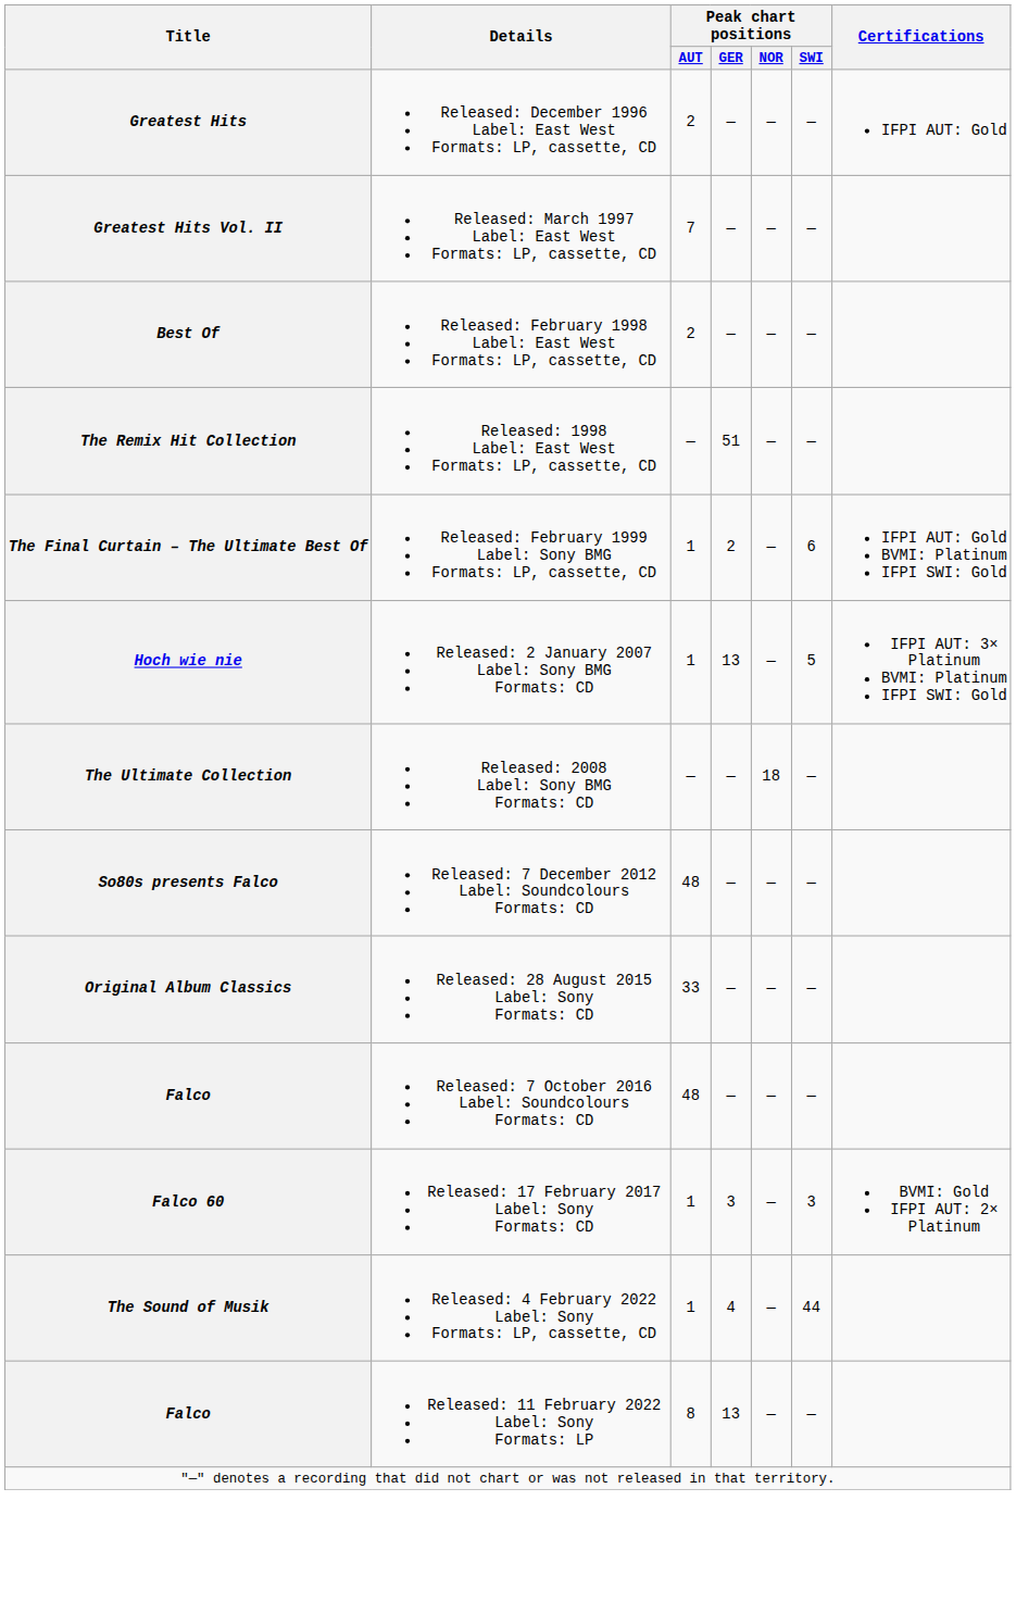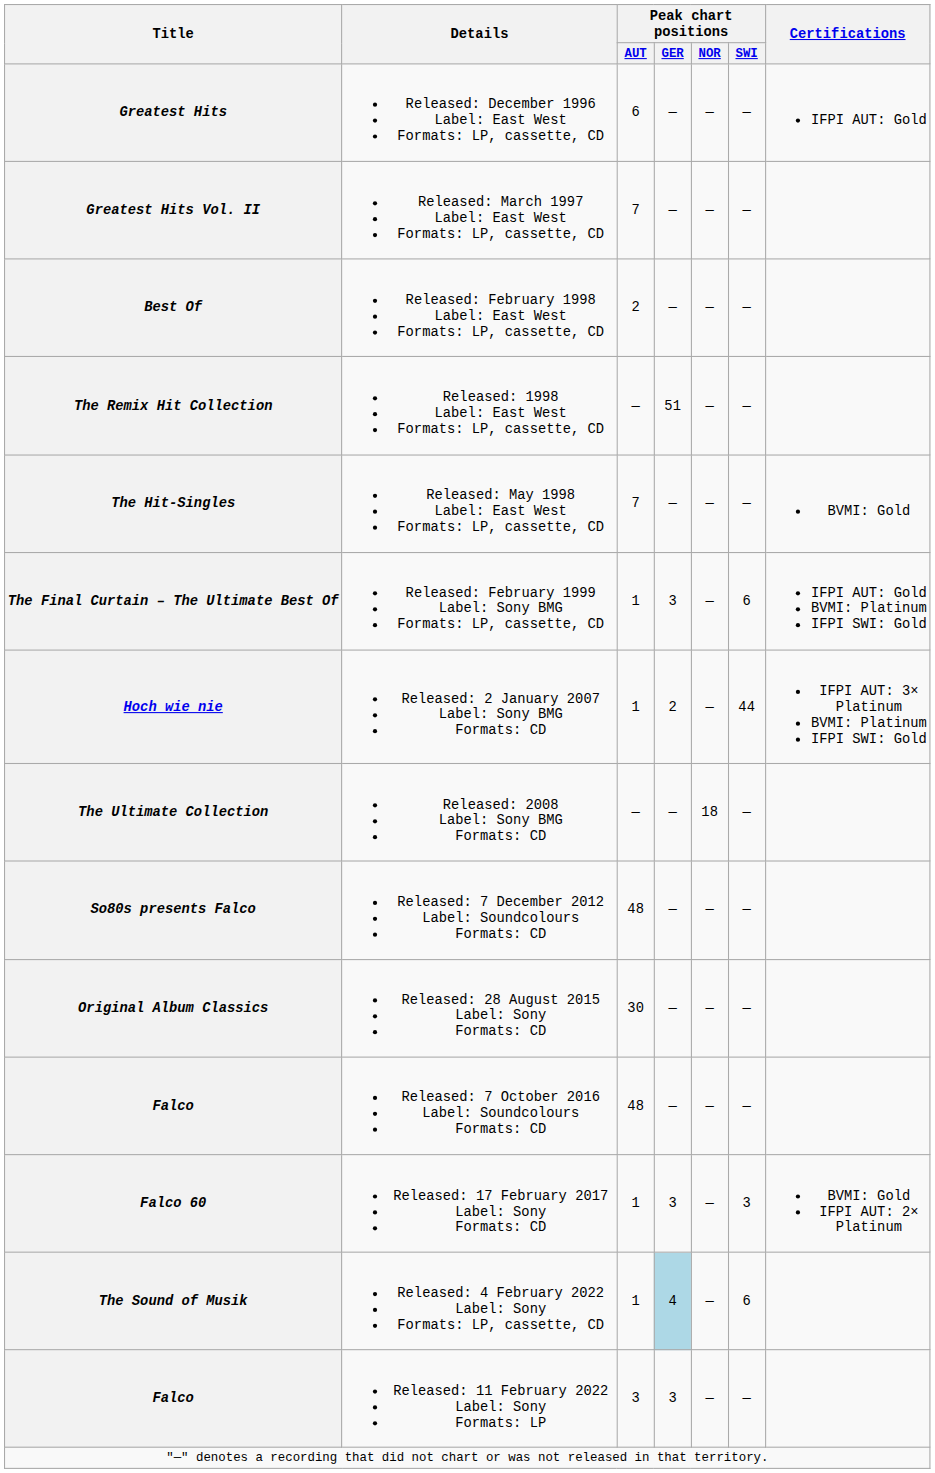Greatest Hits | Peak chart positions / AUT: 2 -> 6
+ row: The Hit-Singles | Released: May 1998 Label: East West Formats: LP, cassette, CD | 7 | — | — | — | BVMI: Gold
The Final Curtain – The Ultimate Best Of | Peak chart positions / GER: 2 -> 3
Hoch wie nie | Peak chart positions / GER: 13 -> 2
Hoch wie nie | Peak chart positions / SWI: 5 -> 44
Original Album Classics | Peak chart positions / AUT: 33 -> 30
The Sound of Musik | Peak chart positions / GER: no background -> lightblue background
The Sound of Musik | Peak chart positions / SWI: 44 -> 6
Falco / Released: 11 February 2022 Label: Sony Formats: LP | Peak chart positions / AUT: 8 -> 3
Falco / Released: 11 February 2022 Label: Sony Formats: LP | Peak chart positions / GER: 13 -> 3
